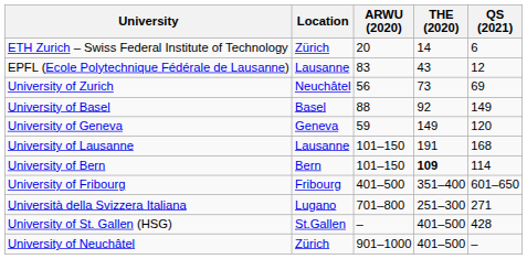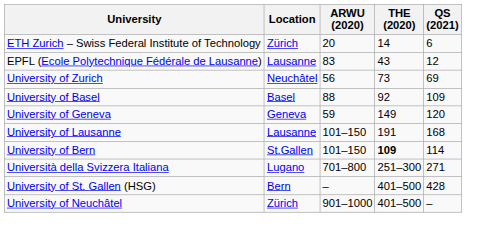University of Basel | QS (2021): 149 -> 109
University of Bern | Location: Bern -> St.Gallen
- row: University of Fribourg | Fribourg | 401–500 | 351–400 | 601–650
University of St. Gallen (HSG) | Location: St.Gallen -> Bern
